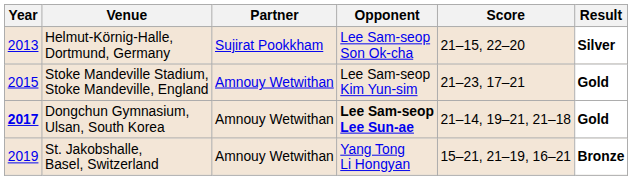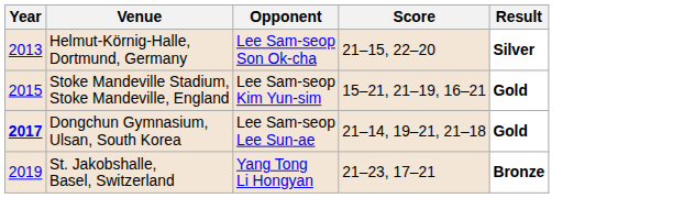- column: Partner | Sujirat Pookkham | Amnouy Wetwithan | Amnouy Wetwithan | Amnouy Wetwithan
Stoke Mandeville Stadium, Stoke Mandeville, England | Score: 21–23, 17–21 -> 15–21, 21–19, 16–21
Dongchun Gymnasium, Ulsan, South Korea | Opponent: bold -> normal
St. Jakobshalle, Basel, Switzerland | Score: 15–21, 21–19, 16–21 -> 21–23, 17–21
